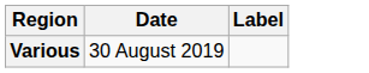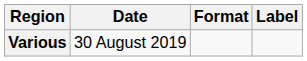+ column: Format
